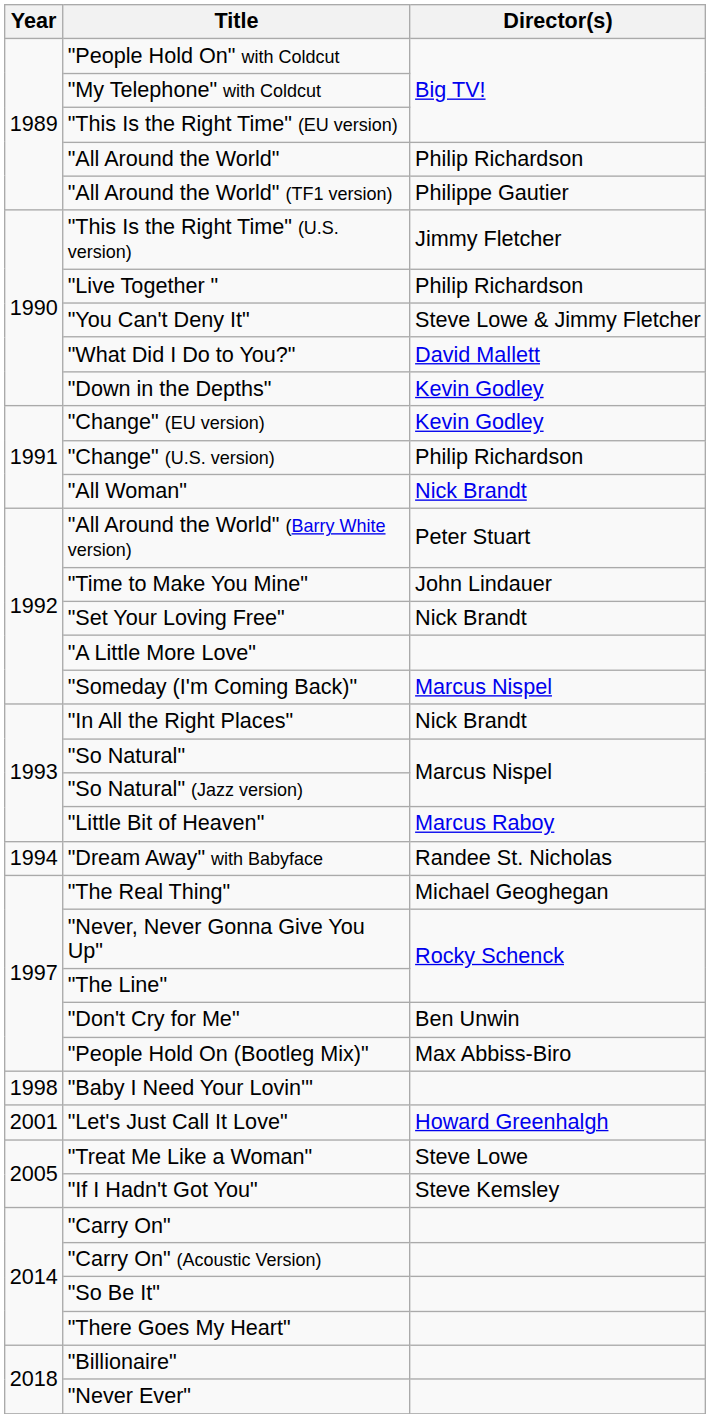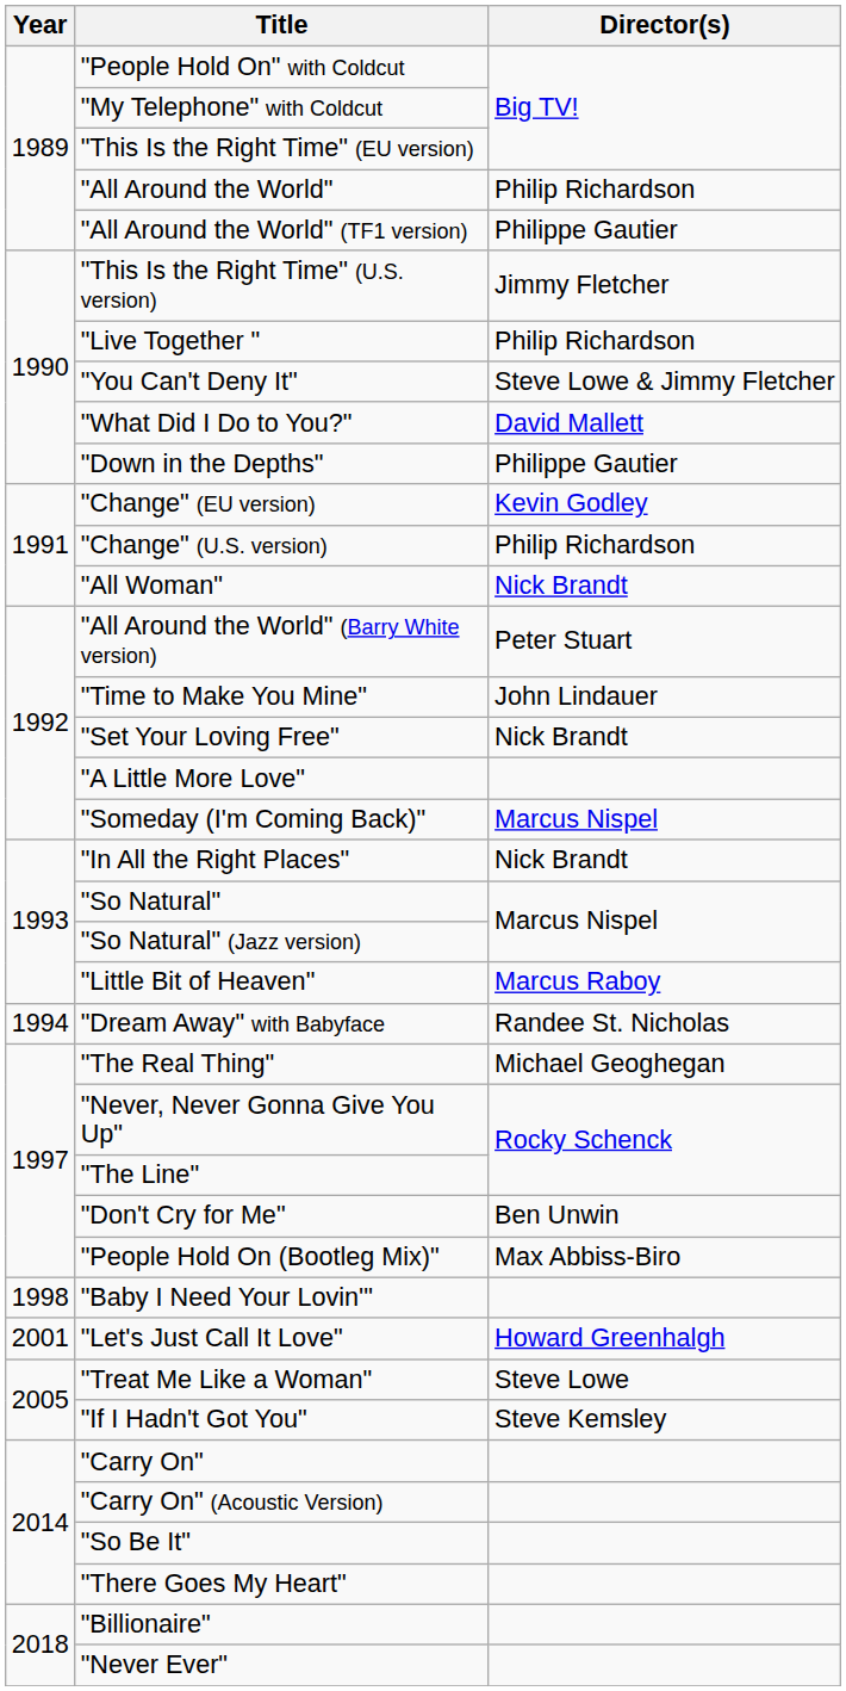"Down in the Depths" | Director(s): Kevin Godley -> Philippe Gautier
